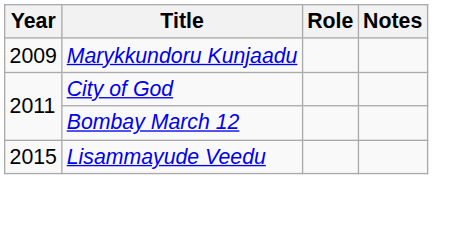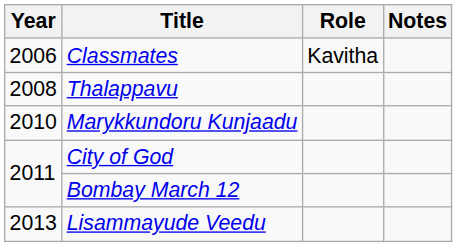+ row: 2006 | Classmates | Kavitha
+ row: 2008 | Thalappavu
Marykkundoru Kunjaadu | Year: 2009 -> 2010
Lisammayude Veedu | Year: 2015 -> 2013
